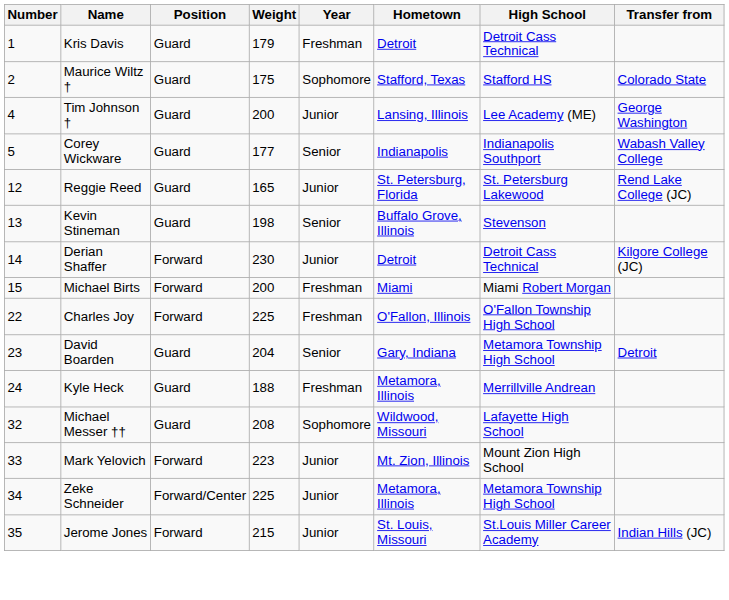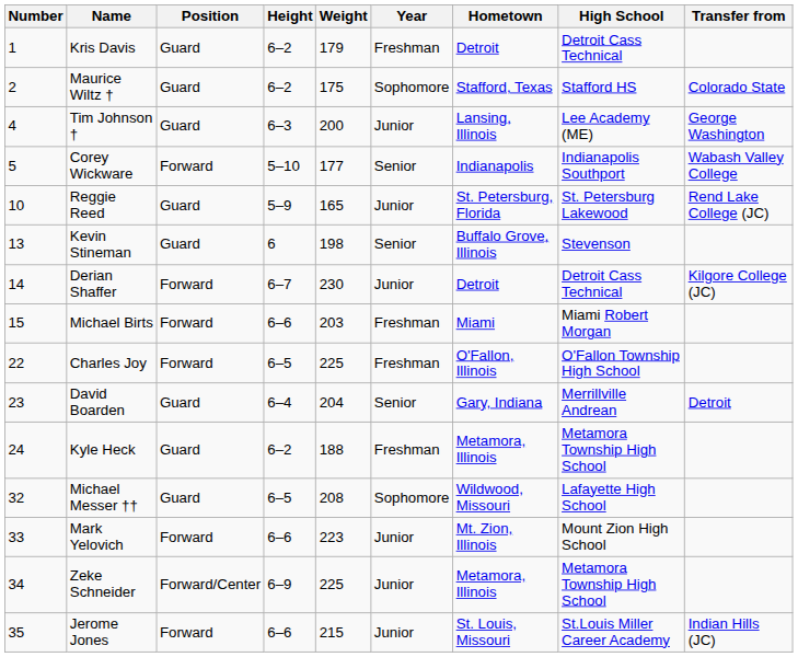+ column: Height | 6–2 | 6–2 | 6–3 | 5–10 | 5–9 | 6 | 6–7 | 6–6 | 6–5 | 6–4 | 6–2 | 6–5 | 6–6 | 6–9 | 6–6
Corey Wickware | Position: Guard -> Forward
Reggie Reed | Number: 12 -> 10
Michael Birts | Weight: 200 -> 203
David Boarden | High School: Metamora Township High School -> Merrillville Andrean
Kyle Heck | High School: Merrillville Andrean -> Metamora Township High School
